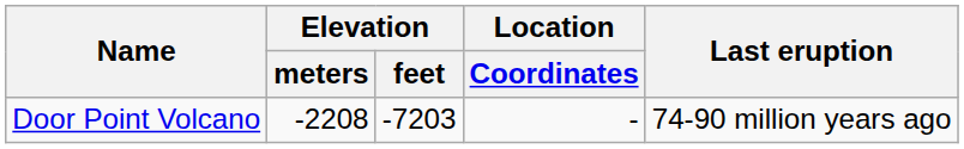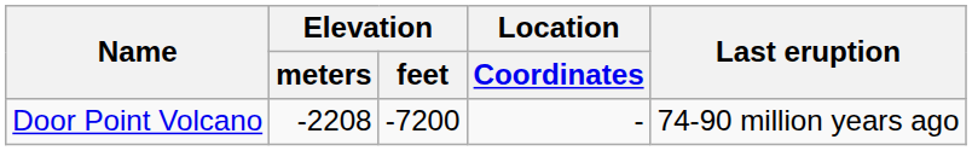Door Point Volcano | Elevation / feet: -7203 -> -7200
